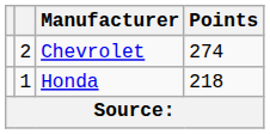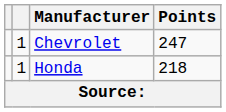Chevrolet | column 2: 2 -> 1
Chevrolet | Points: 274 -> 247
